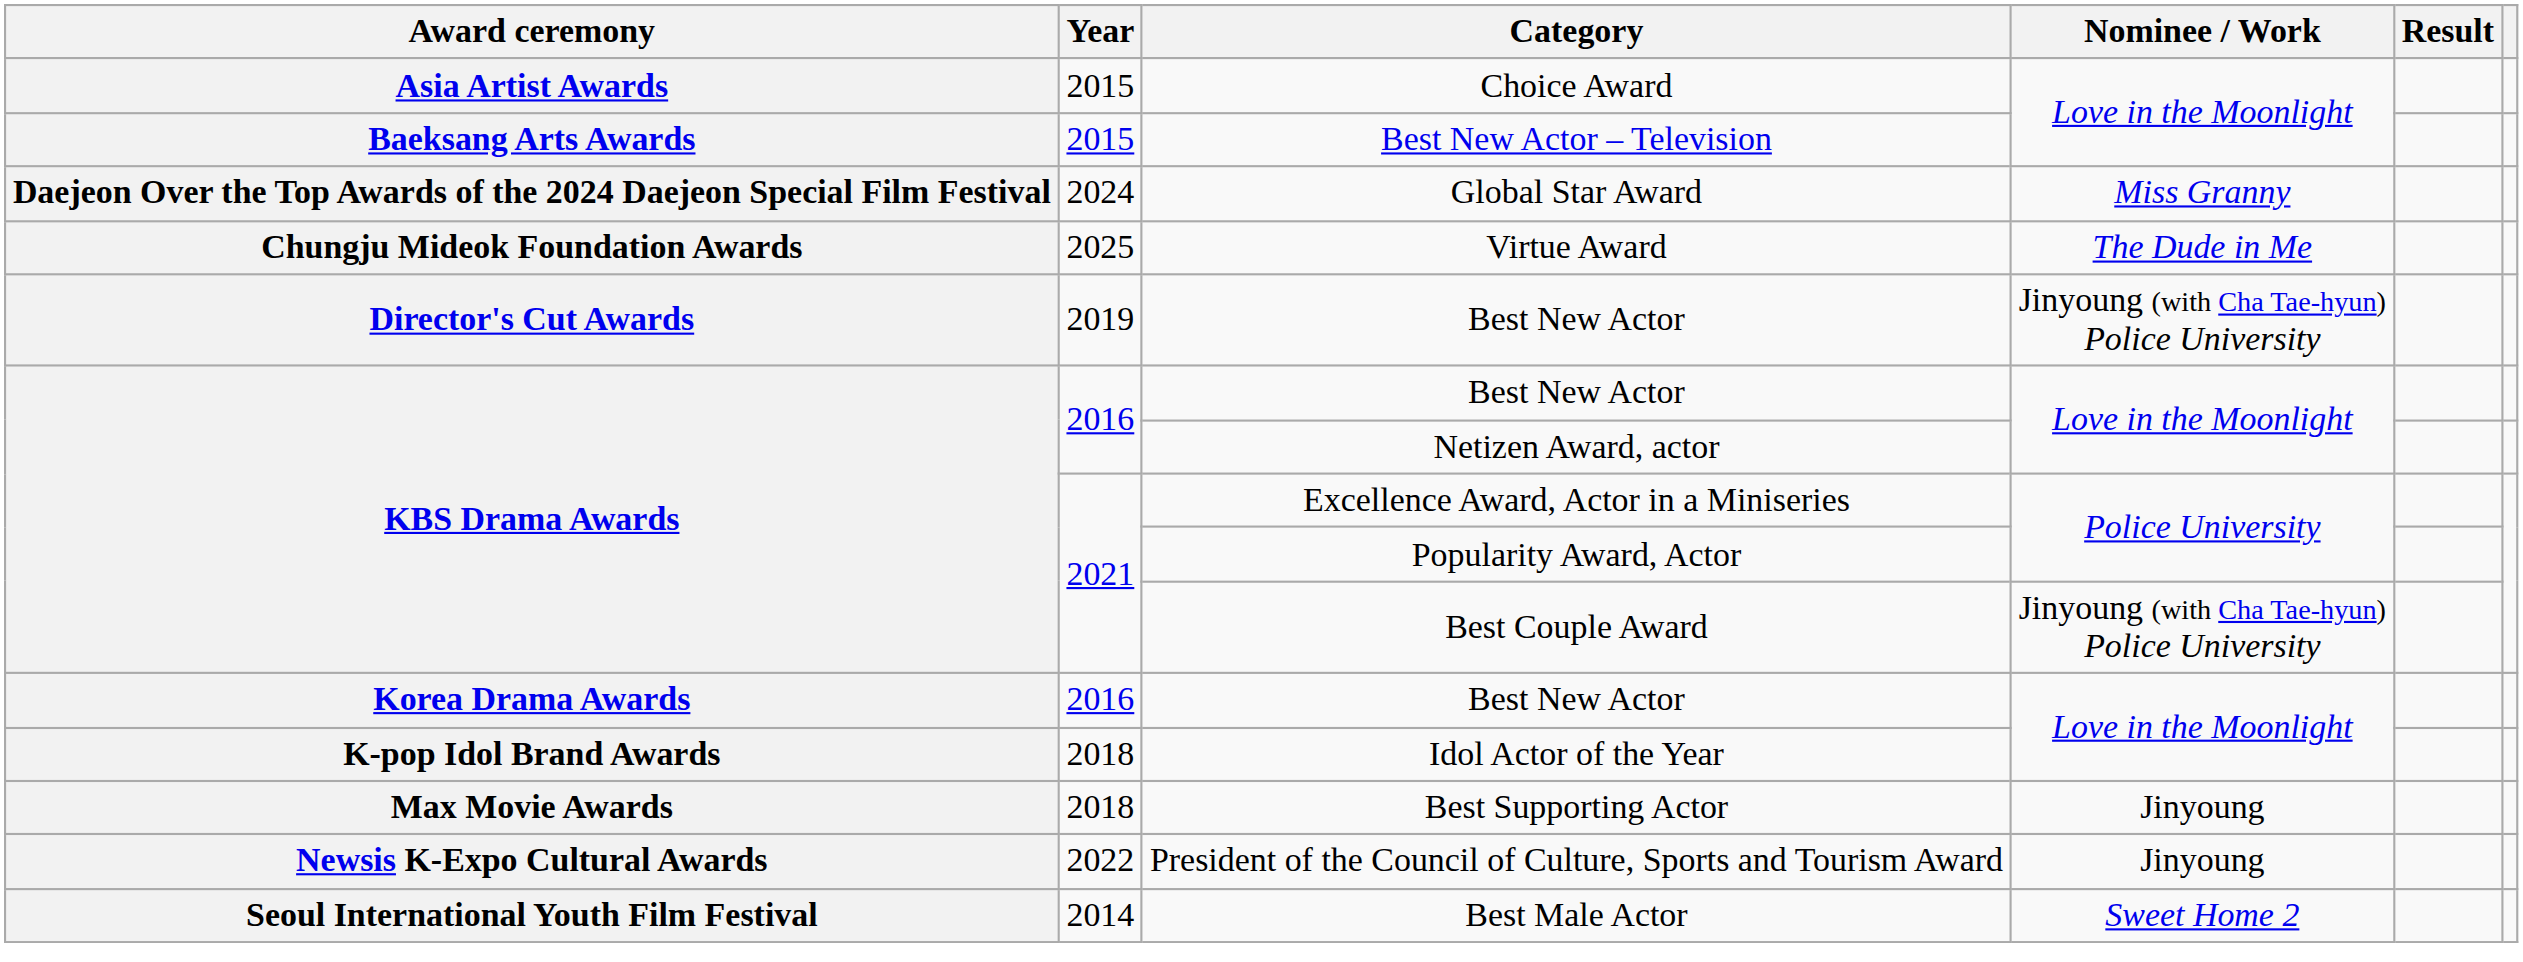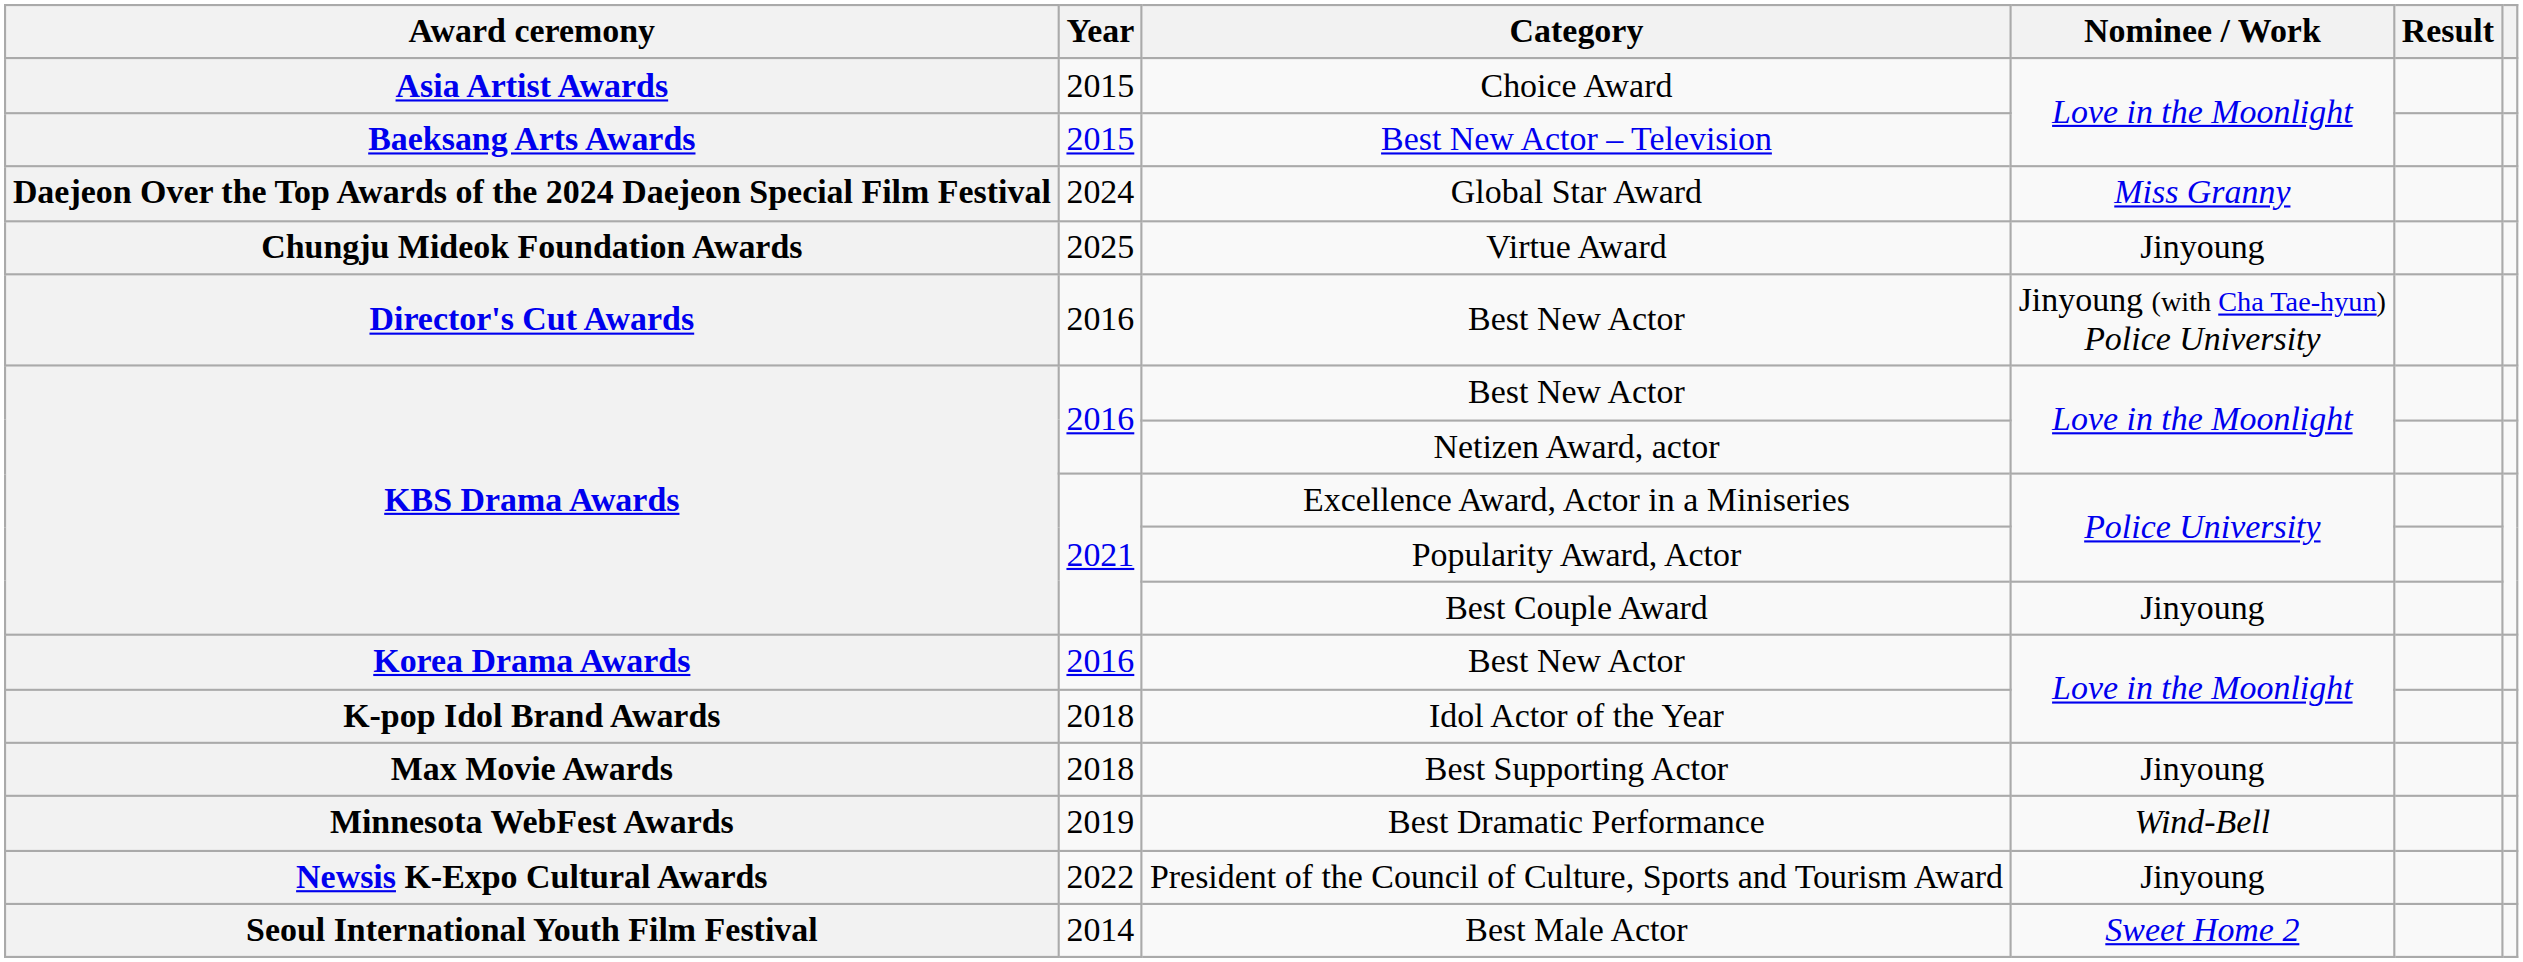Virtue Award | Nominee / Work: The Dude in Me -> Jinyoung
Director's Cut Awards / Best New Actor | Year: 2019 -> 2016
Best Couple Award | Nominee / Work: Jinyoung (with Cha Tae-hyun) Police University -> Jinyoung
+ row: Minnesota WebFest Awards | 2019 | Best Dramatic Performance | Wind-Bell
